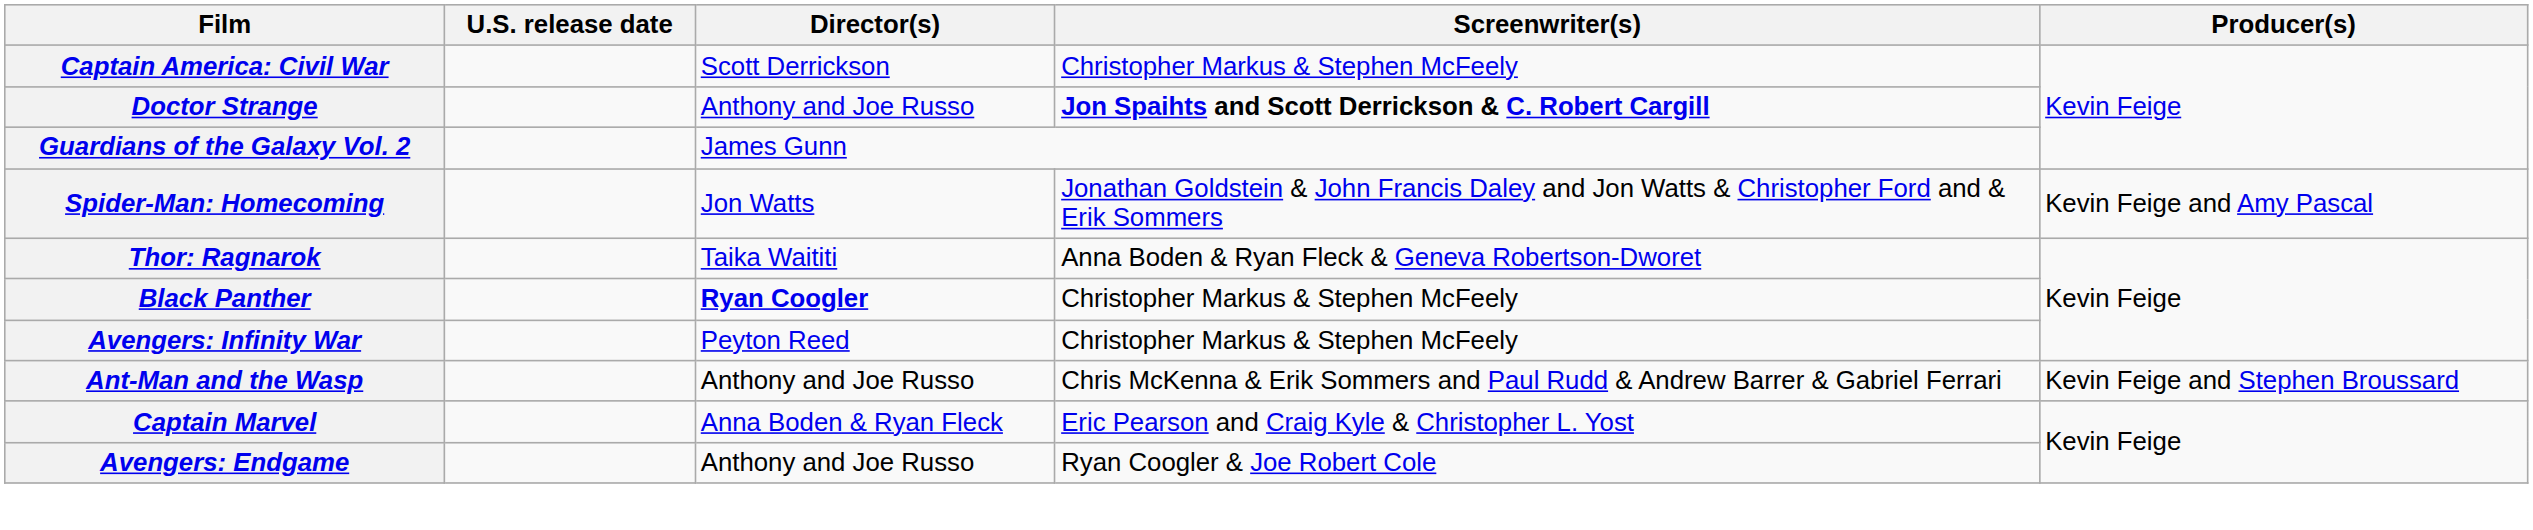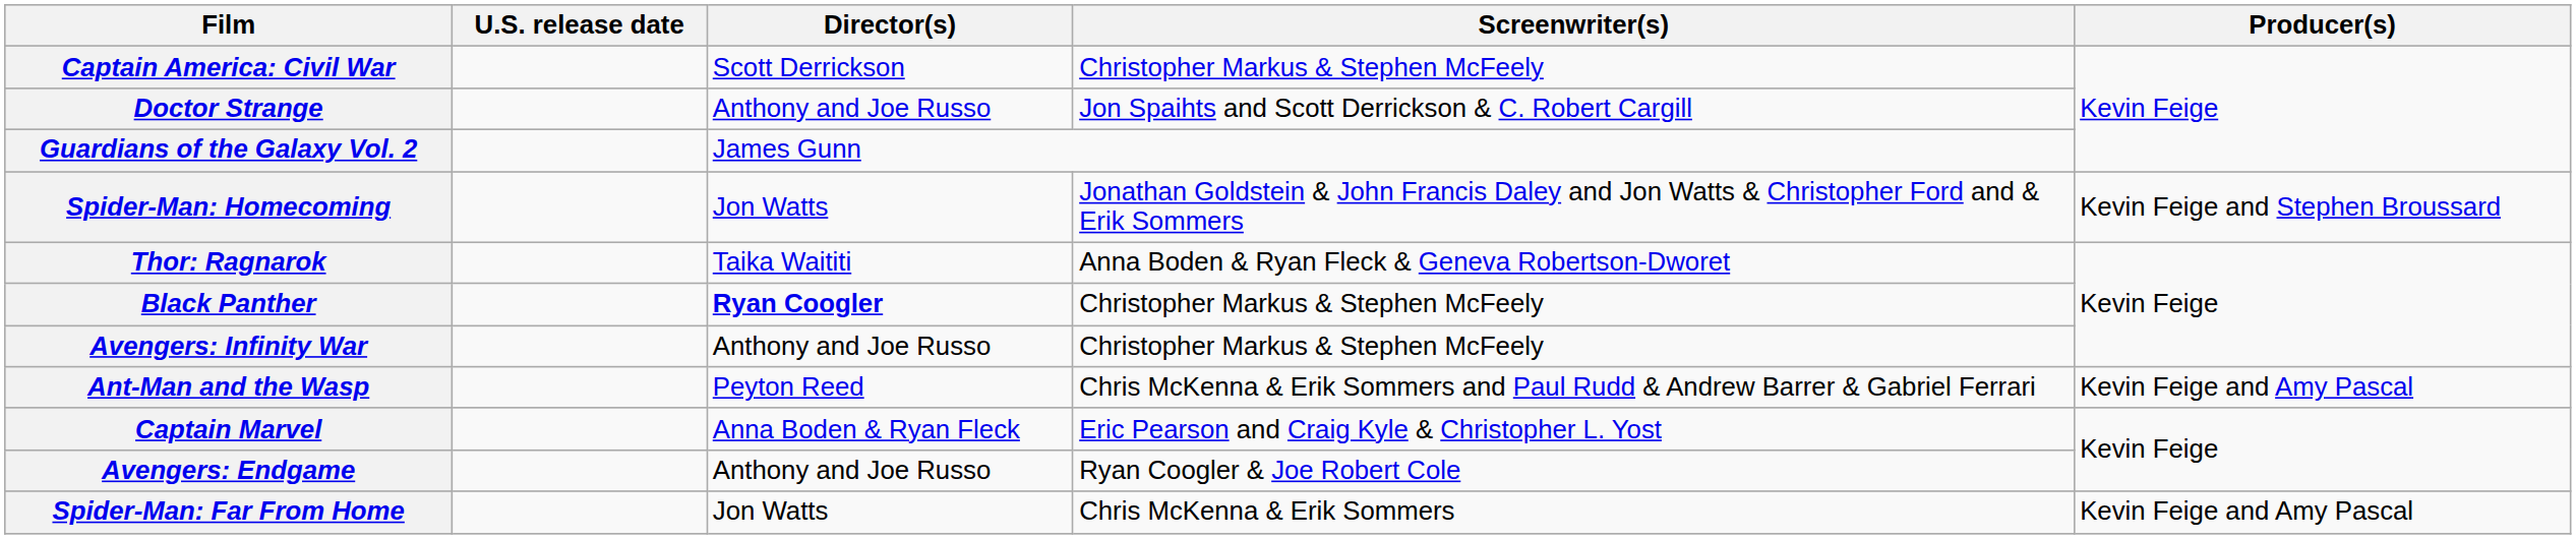Doctor Strange | Screenwriter(s): bold -> normal
Spider-Man: Homecoming | Producer(s): Kevin Feige and Amy Pascal -> Kevin Feige and Stephen Broussard
Avengers: Infinity War | Director(s): Peyton Reed -> Anthony and Joe Russo
Ant-Man and the Wasp | Director(s): Anthony and Joe Russo -> Peyton Reed
Ant-Man and the Wasp | Producer(s): Kevin Feige and Stephen Broussard -> Kevin Feige and Amy Pascal
+ row: Spider-Man: Far From Home | Jon Watts | Chris McKenna & Erik Sommers | Kevin Feige and Amy Pascal
